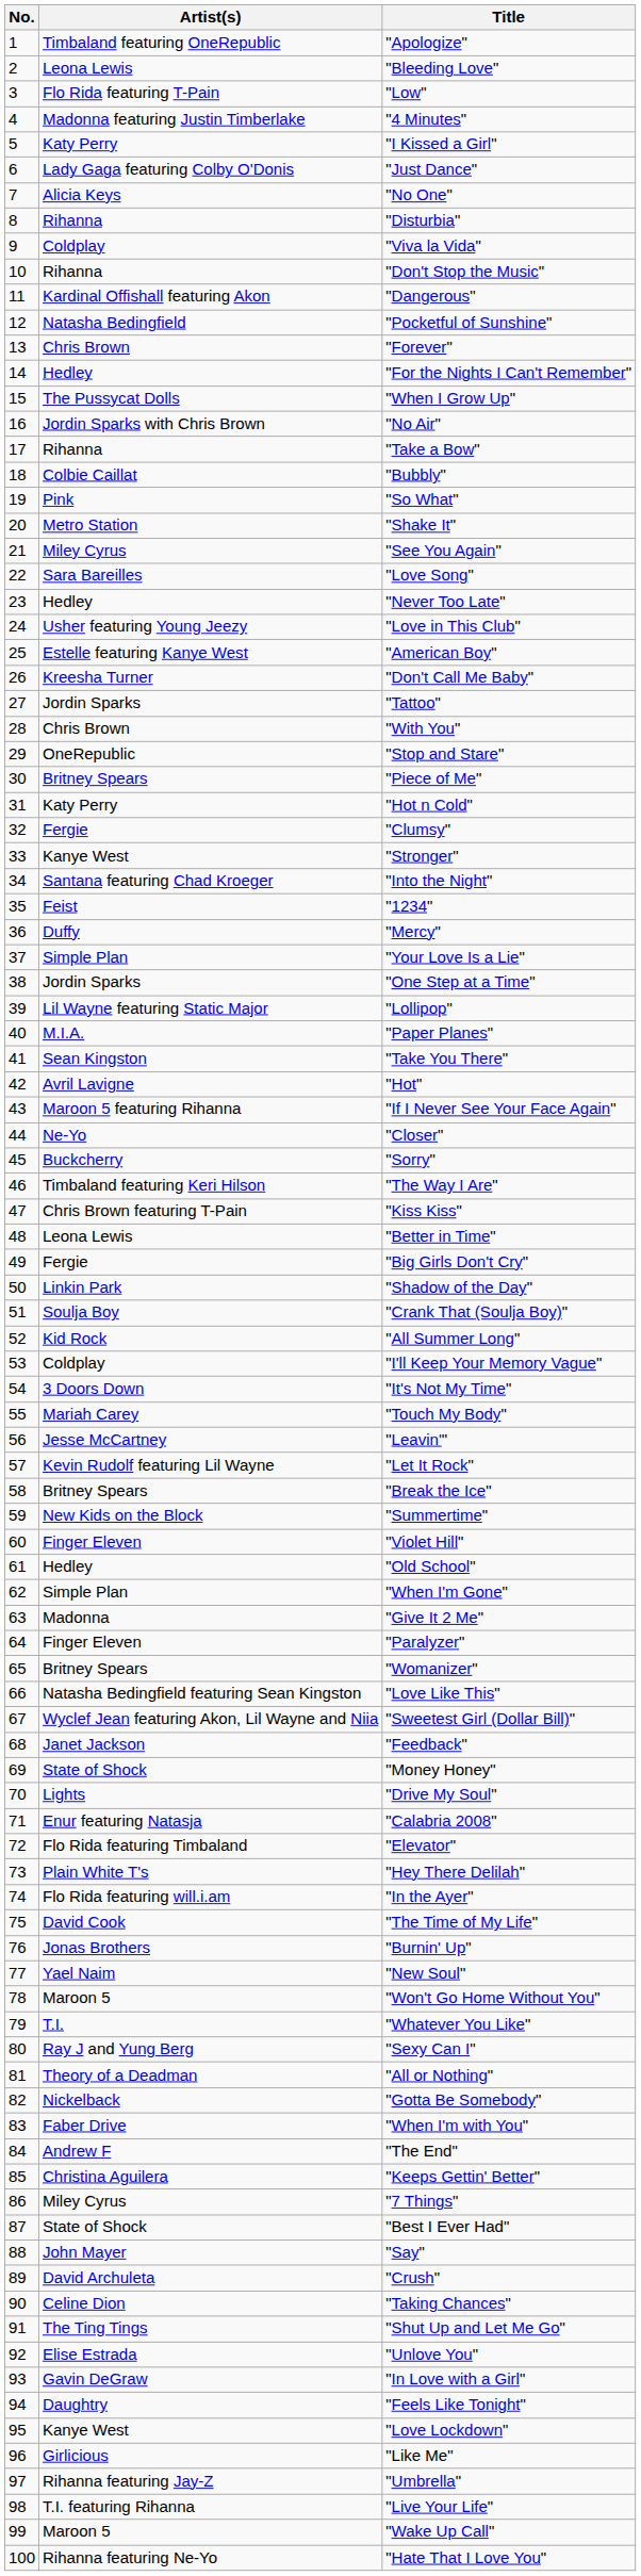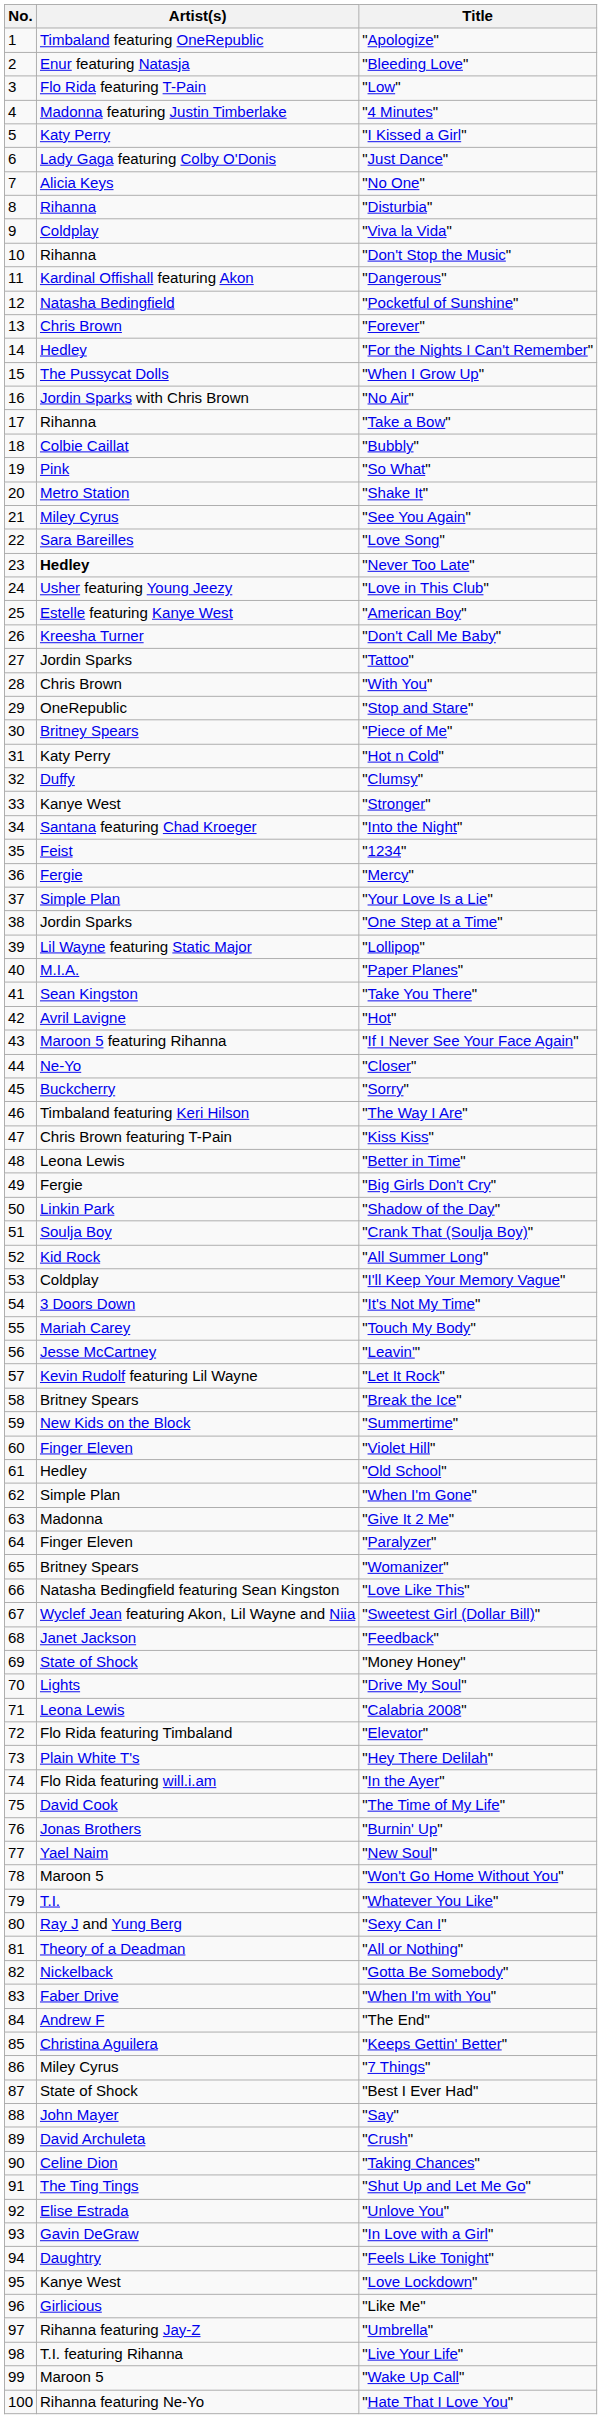"Bleeding Love" | Artist(s): Leona Lewis -> Enur featuring Natasja
"Never Too Late" | Artist(s): normal -> bold
"Clumsy" | Artist(s): Fergie -> Duffy
"Mercy" | Artist(s): Duffy -> Fergie
"Calabria 2008" | Artist(s): Enur featuring Natasja -> Leona Lewis
